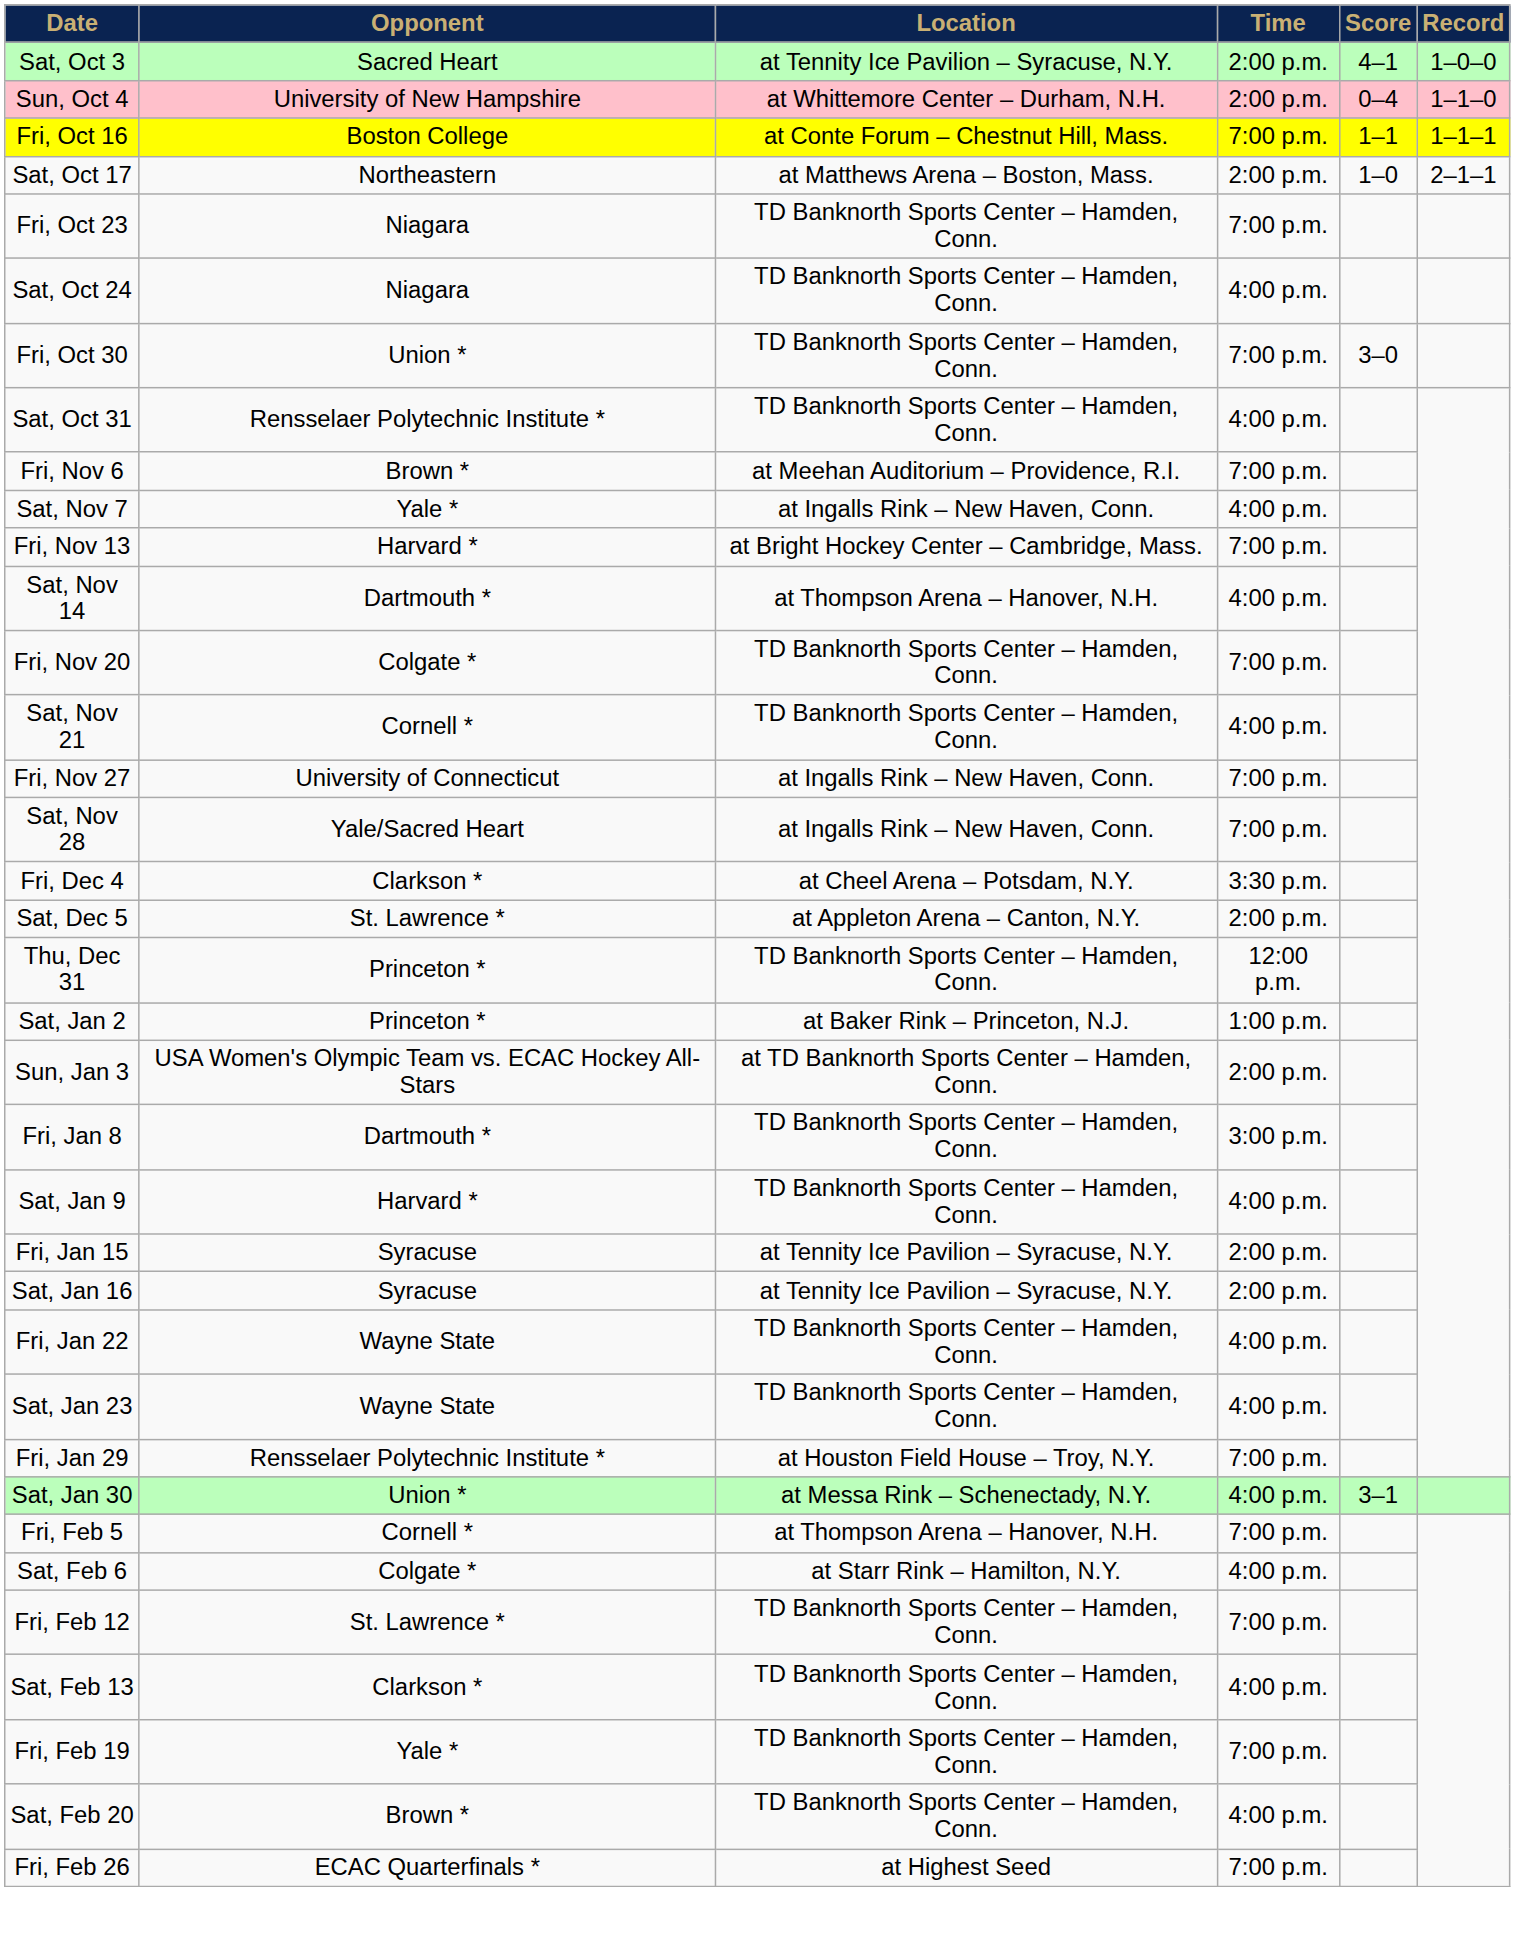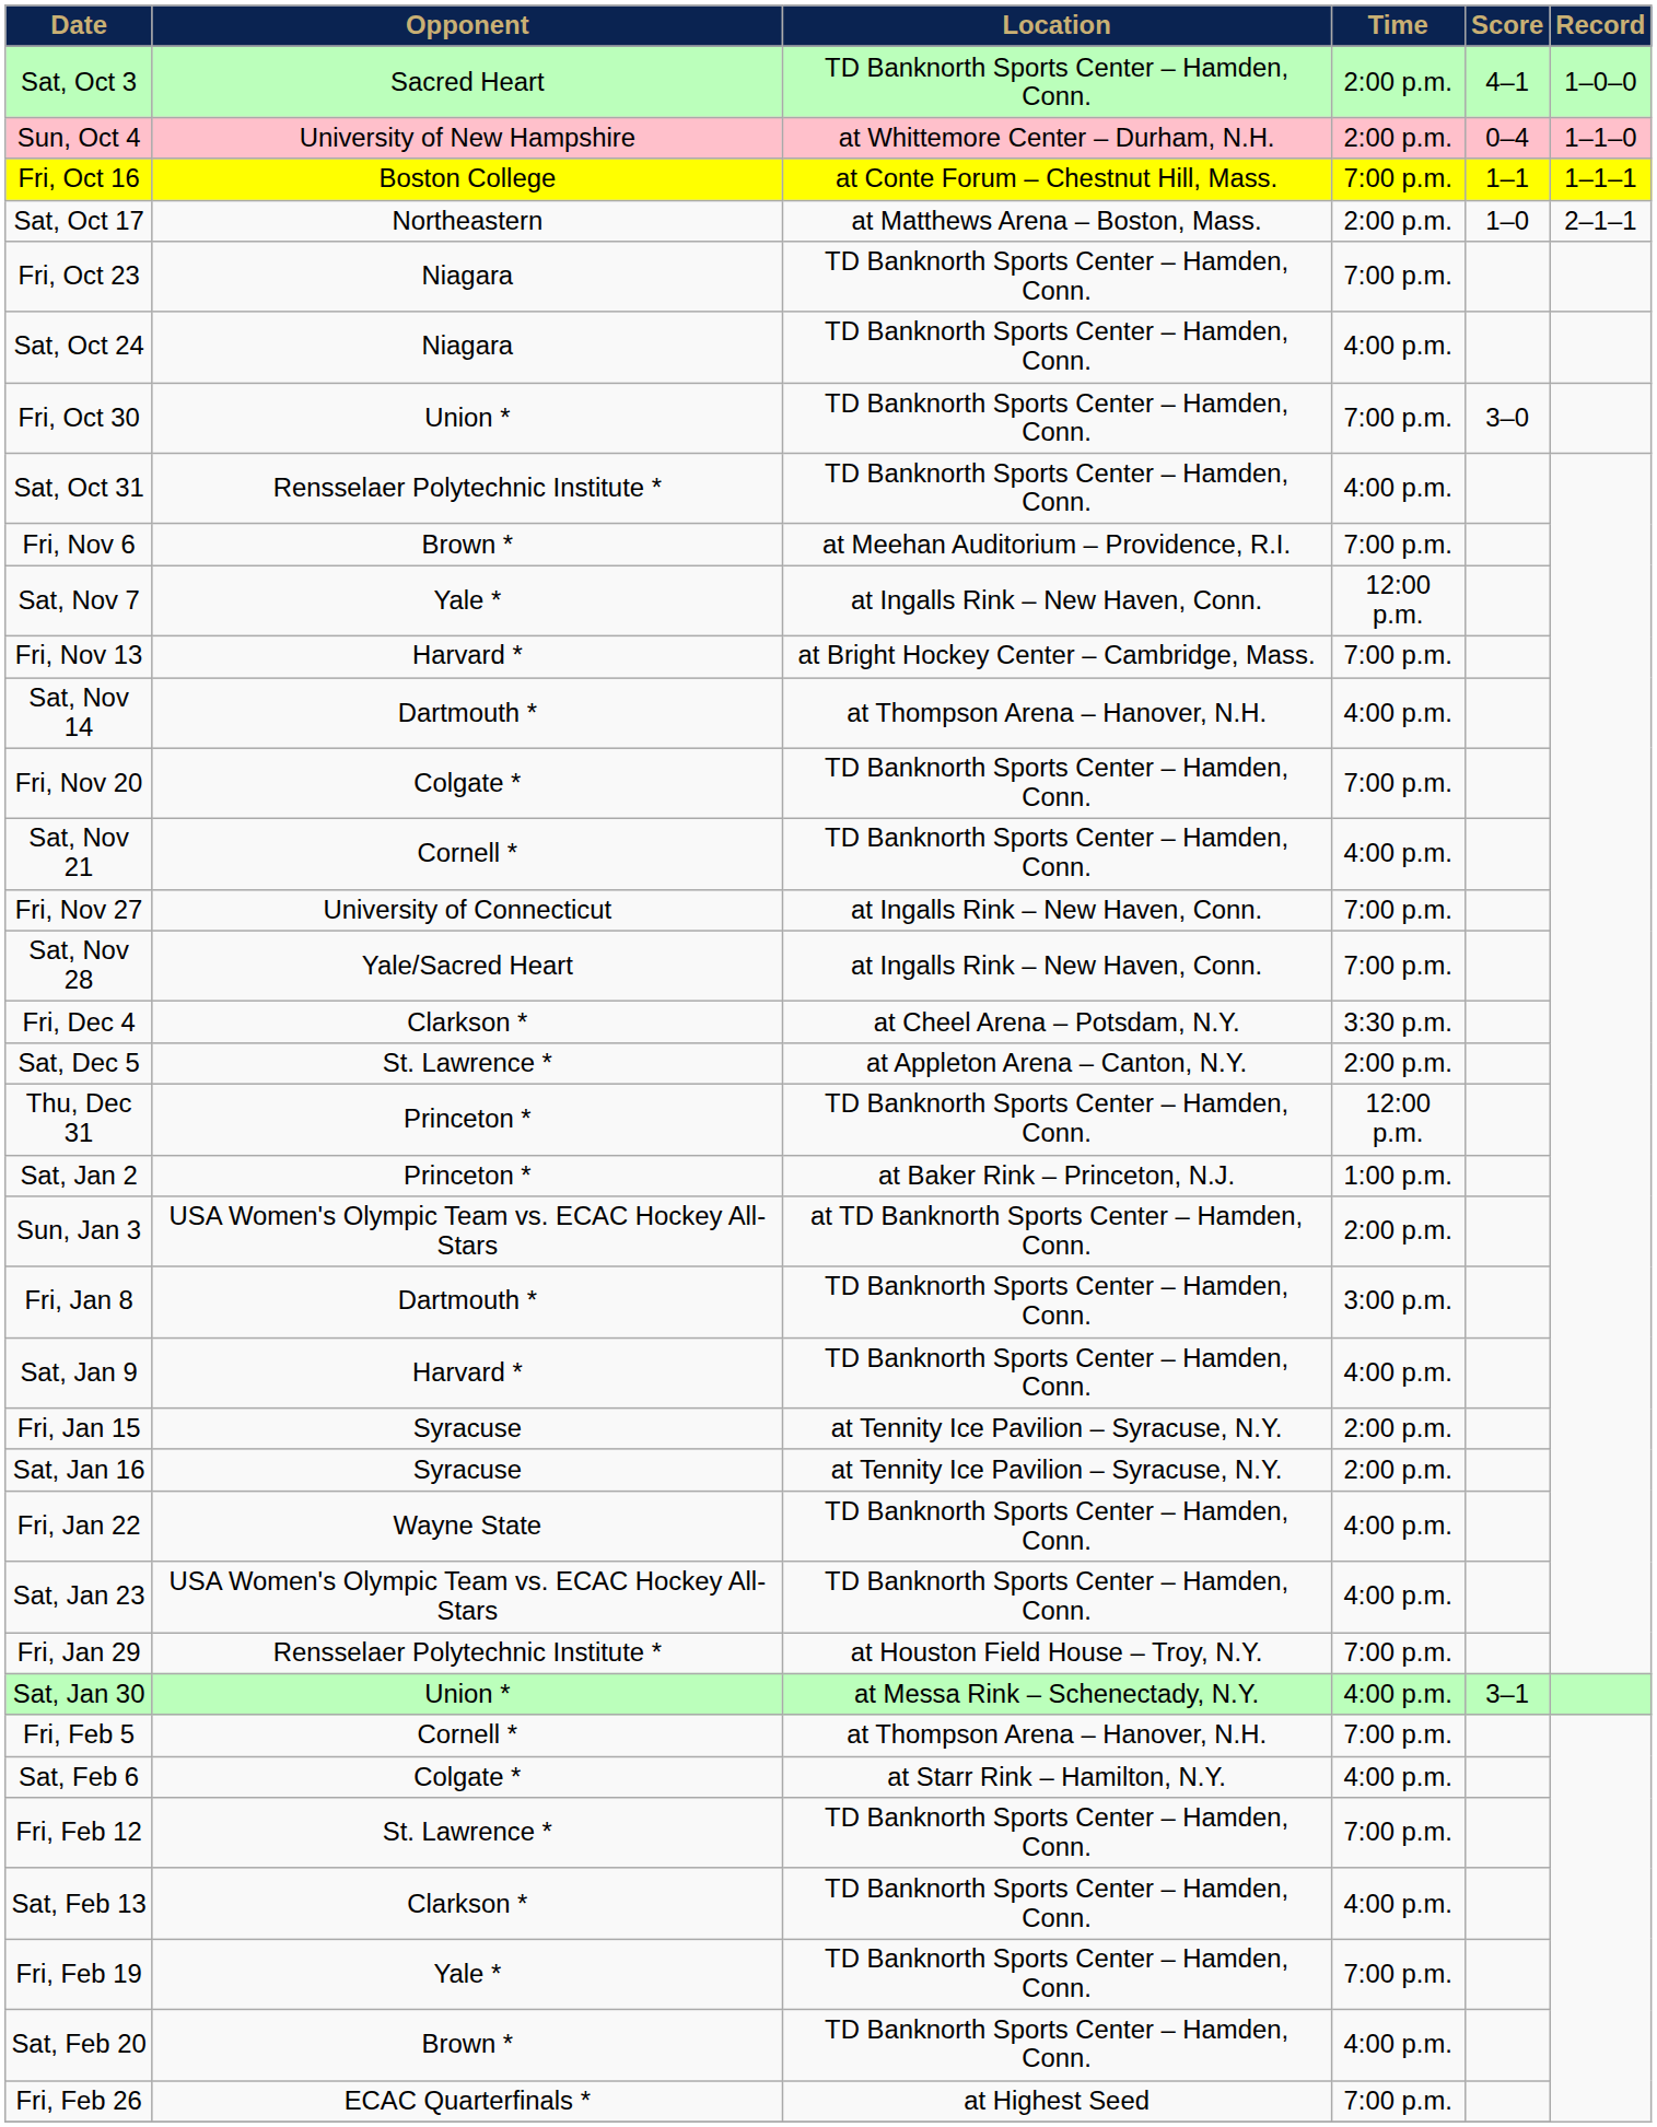Sat, Oct 3 | Location: at Tennity Ice Pavilion – Syracuse, N.Y. -> TD Banknorth Sports Center – Hamden, Conn.
Sat, Nov 7 | Time: 4:00 p.m. -> 12:00 p.m.
Sat, Jan 23 | Opponent: Wayne State -> USA Women's Olympic Team vs. ECAC Hockey All-Stars
